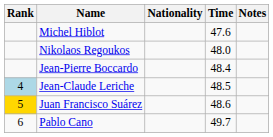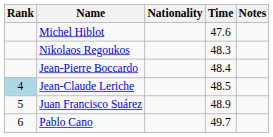Nikolaos Regoukos | Time: 48.0 -> 48.3
Juan Francisco Suárez | Rank: gold background -> no background
Juan Francisco Suárez | Time: 48.6 -> 48.9
